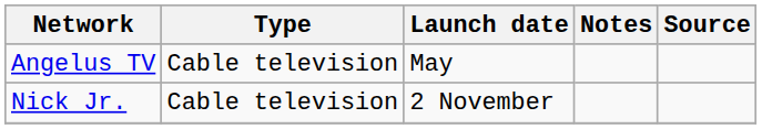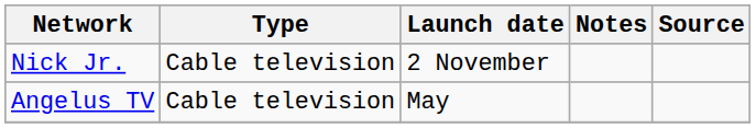rows swapped: Angelus TV <-> Nick Jr.
